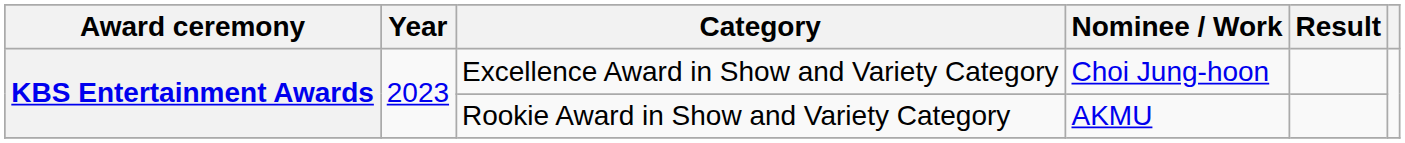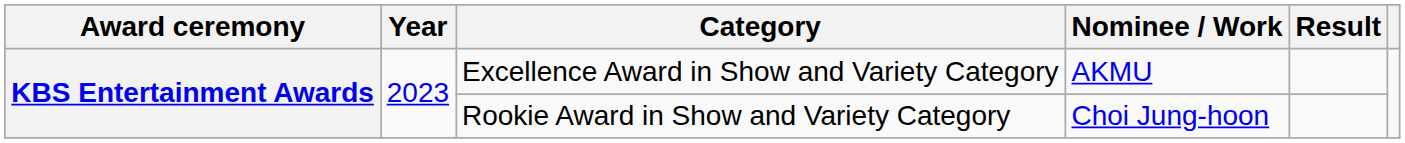Excellence Award in Show and Variety Category | Nominee / Work: Choi Jung-hoon -> AKMU
Rookie Award in Show and Variety Category | Nominee / Work: AKMU -> Choi Jung-hoon
